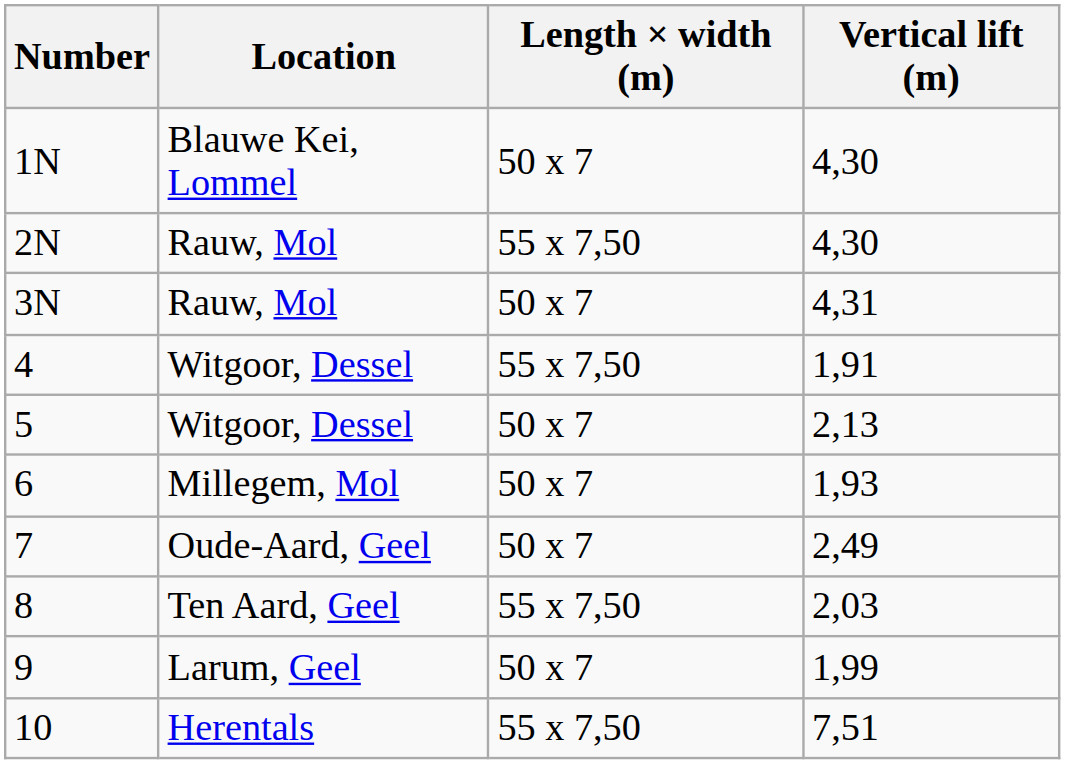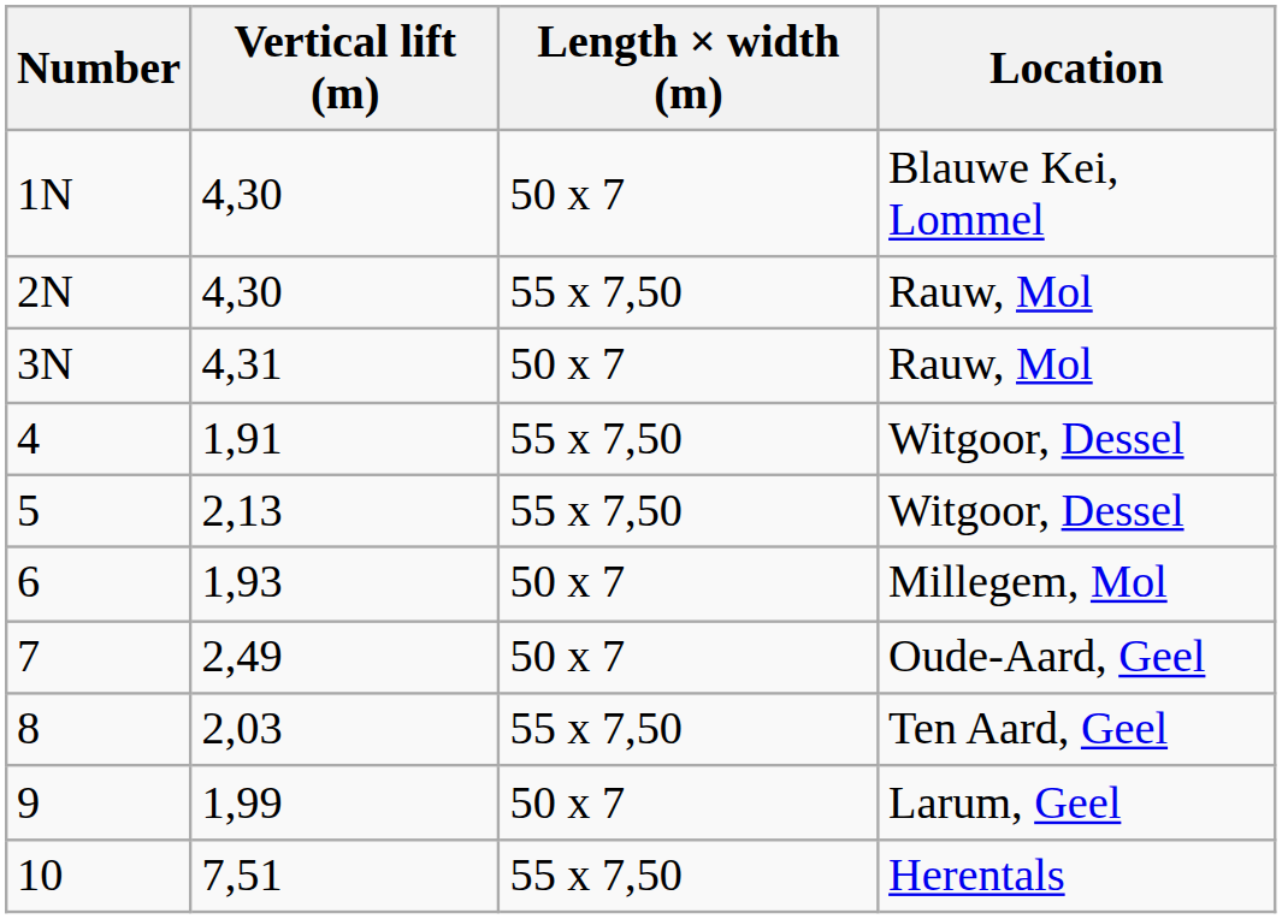columns swapped: Location <-> Vertical lift (m)
5 | Length × width (m): 50 x 7 -> 55 x 7,50
